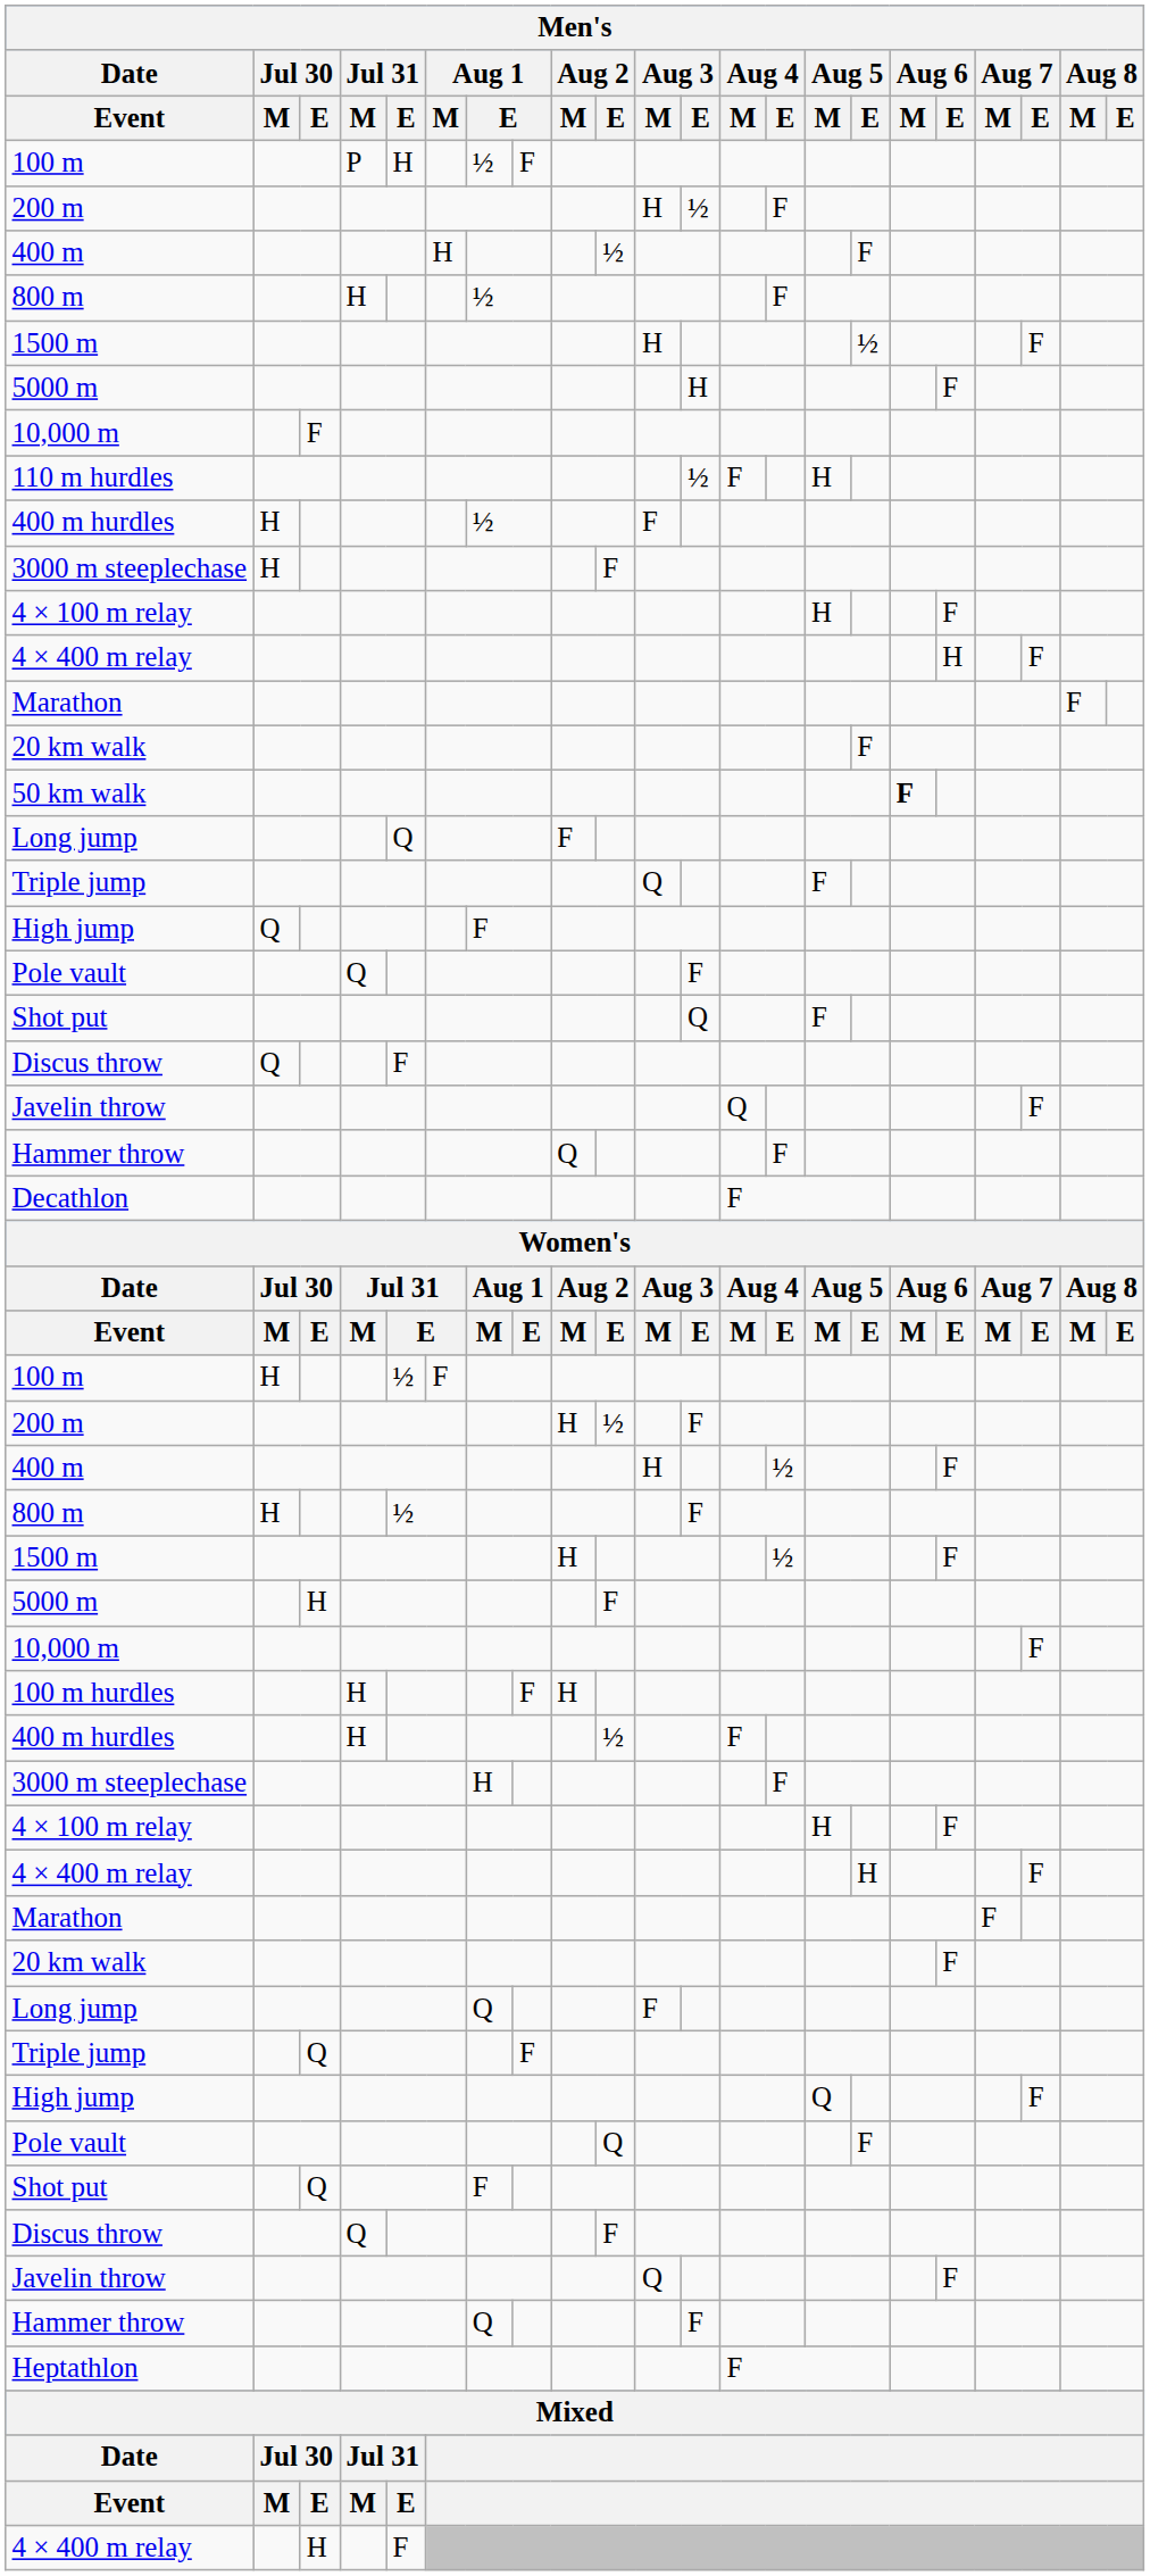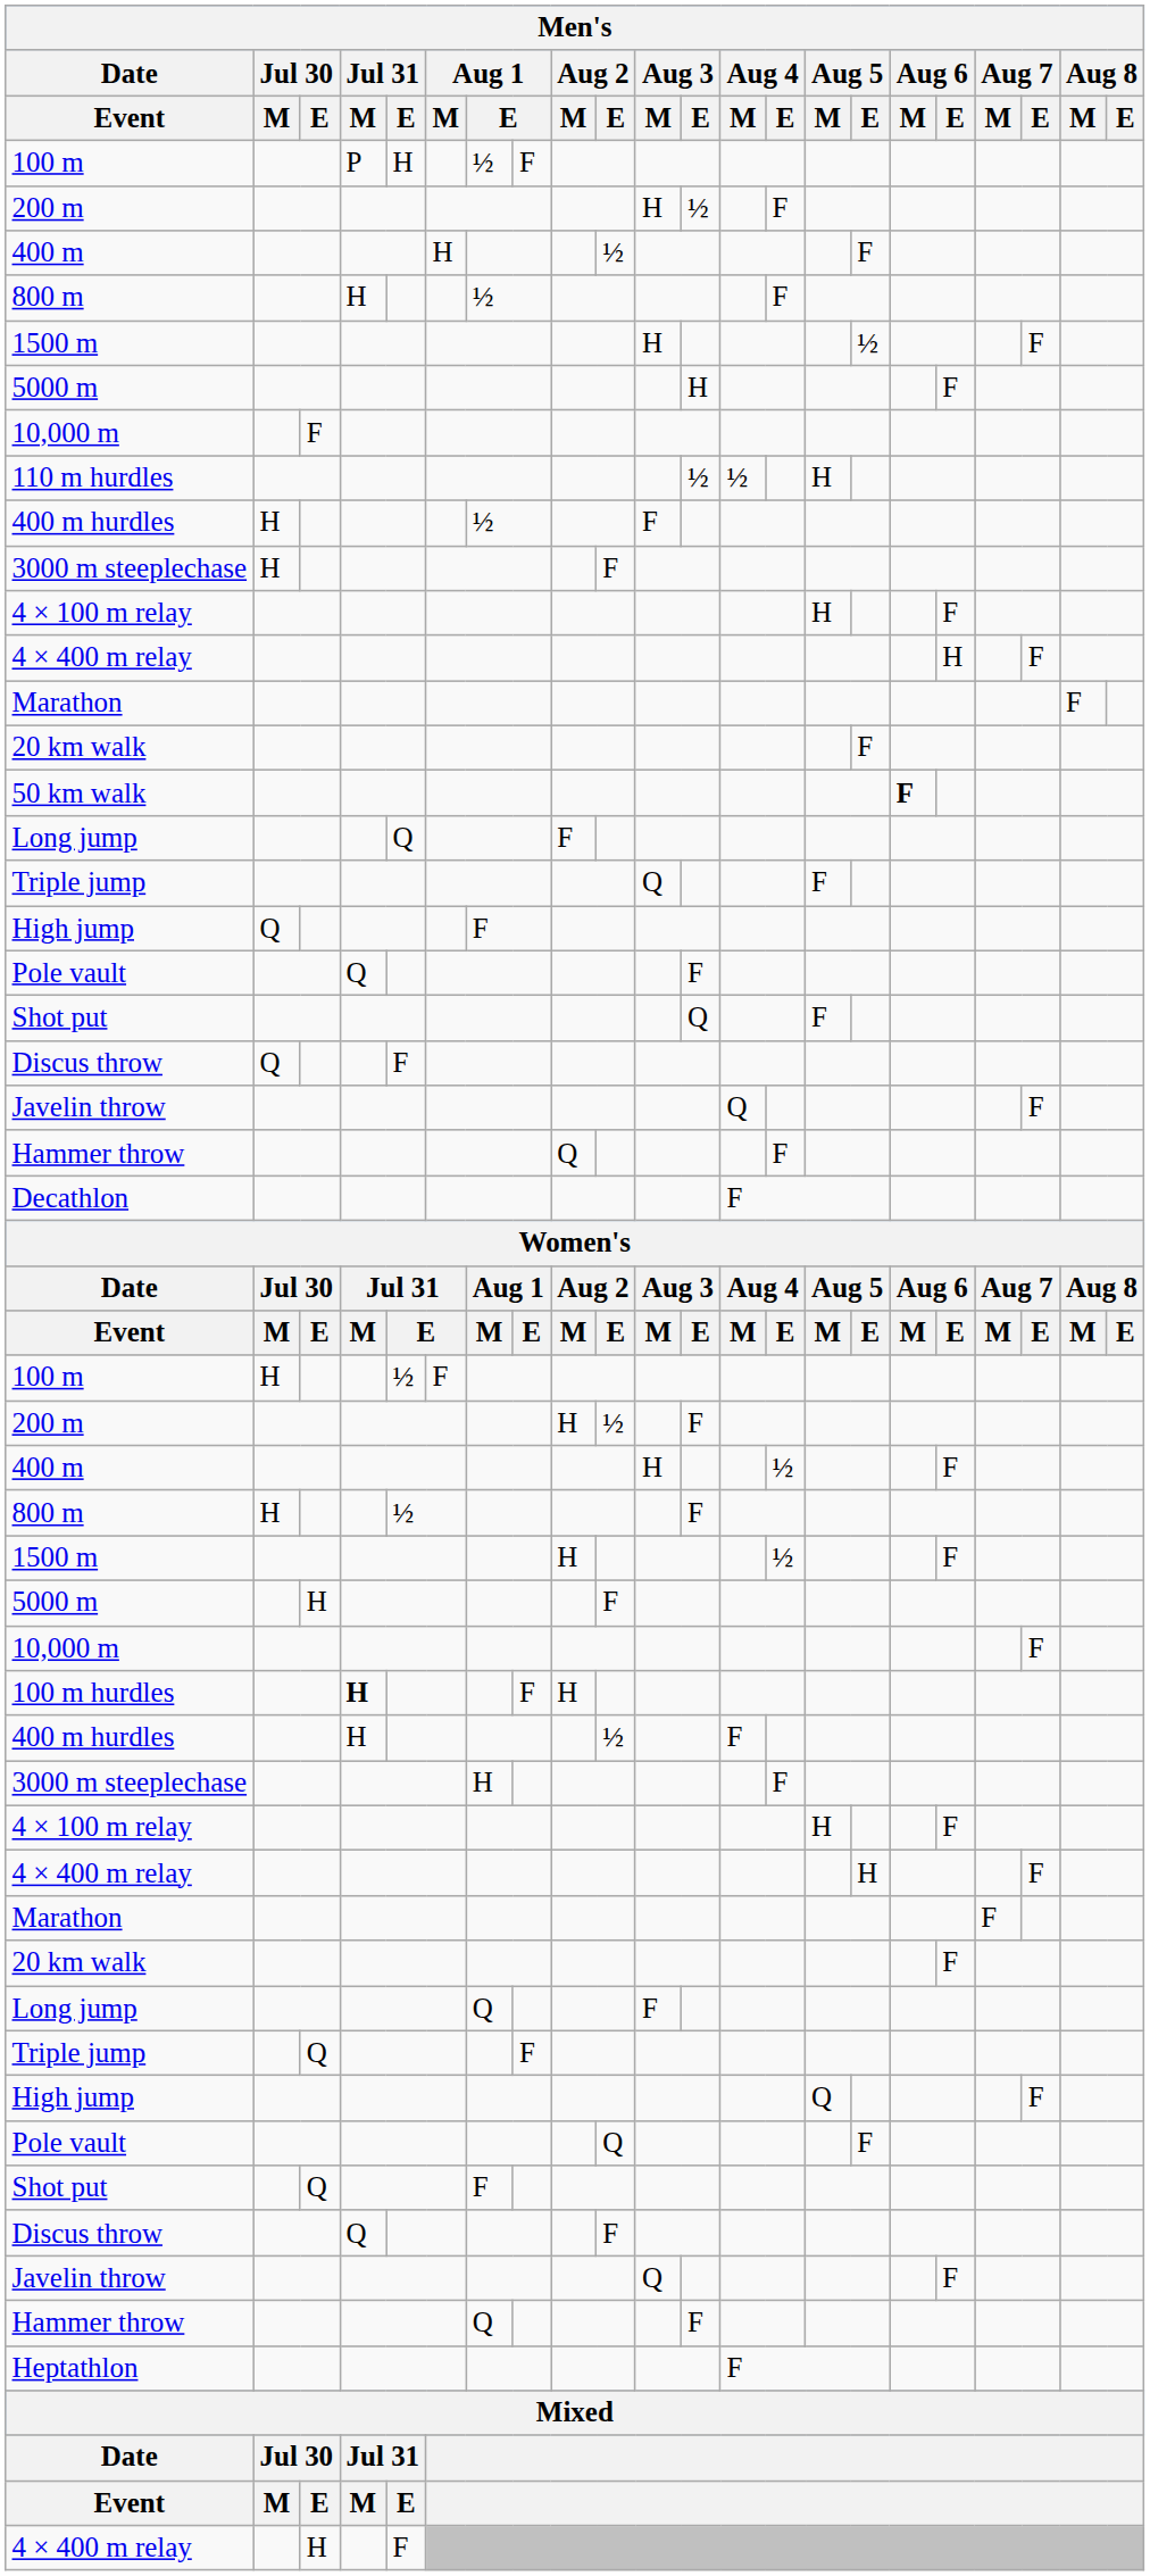110 m hurdles | Aug 4 / M: F -> ½
100 m hurdles | Jul 31 / M: normal -> bold
